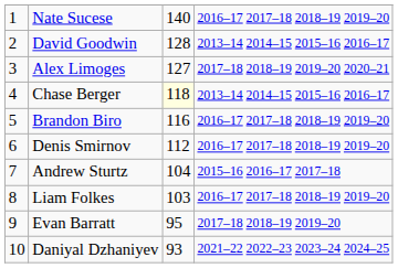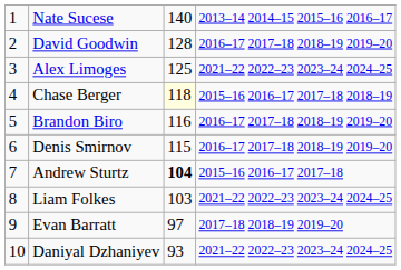Nate Sucese | column 4: 2016–17 2017–18 2018–19 2019–20 -> 2013–14 2014–15 2015–16 2016–17
David Goodwin | column 4: 2013–14 2014–15 2015–16 2016–17 -> 2016–17 2017–18 2018–19 2019–20
Alex Limoges | column 3: 127 -> 125
Alex Limoges | column 4: 2017–18 2018–19 2019–20 2020–21 -> 2021–22 2022–23 2023–24 2024–25
Chase Berger | column 4: 2013–14 2014–15 2015–16 2016–17 -> 2015–16 2016–17 2017–18 2018–19
Denis Smirnov | column 3: 112 -> 115
Andrew Sturtz | column 3: normal -> bold
Liam Folkes | column 4: 2016–17 2017–18 2018–19 2019–20 -> 2021–22 2022–23 2023–24 2024–25
Evan Barratt | column 3: 95 -> 97
